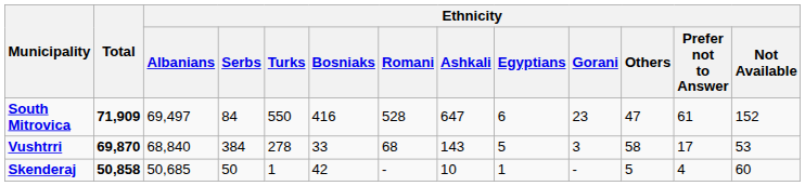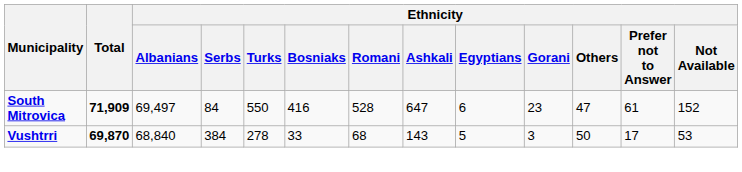Vushtrri | Ethnicity / Others: 58 -> 50
- row: Skenderaj | 50,858 | 50,685 | 50 | 1 | 42 | - | 10 | 1 | - | 5 | 4 | 60
